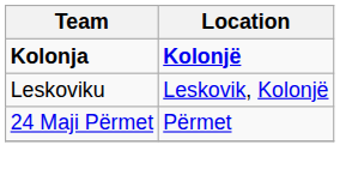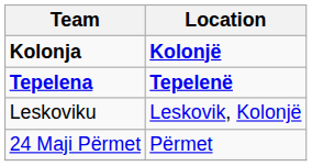+ row: Tepelena | Tepelenë
